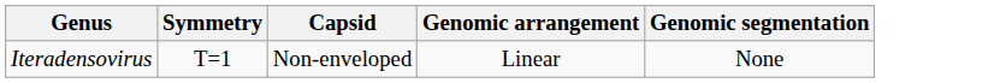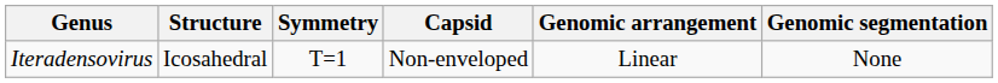+ column: Structure | Icosahedral
